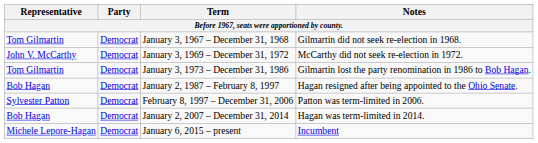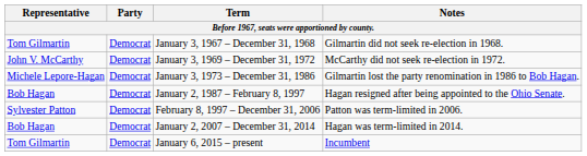January 3, 1973 – December 31, 1986 | Representative: Tom Gilmartin -> Michele Lepore-Hagan
January 6, 2015 – present | Representative: Michele Lepore-Hagan -> Tom Gilmartin
